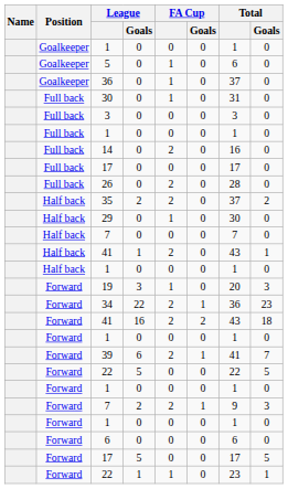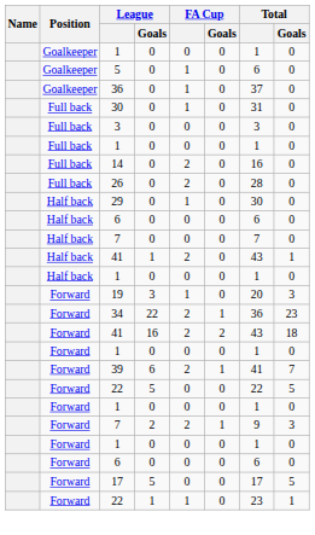- row: Full back | 17 | 0 | 0 | 0 | 17 | 0
- row: Half back | 35 | 2 | 2 | 0 | 37 | 2
+ row: Half back | 6 | 0 | 0 | 0 | 6 | 0
